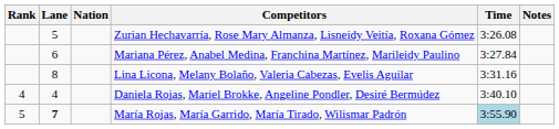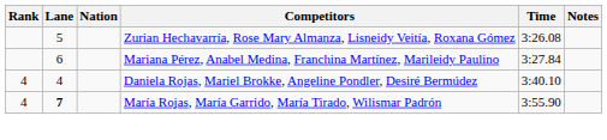- row: 8 | Lina Licona, Melany Bolaño, Valeria Cabezas, Evelis Aguilar | 3:31.16
María Rojas, María Garrido, María Tirado, Wilismar Padrón | Rank: 5 -> 4
María Rojas, María Garrido, María Tirado, Wilismar Padrón | Time: lightblue background -> no background
